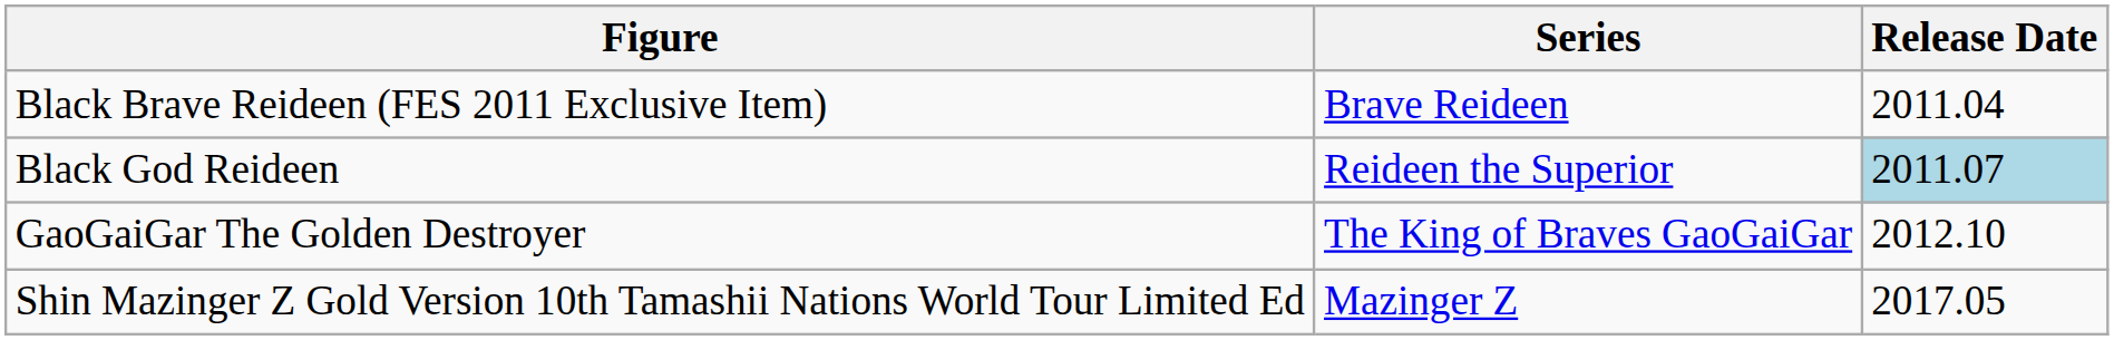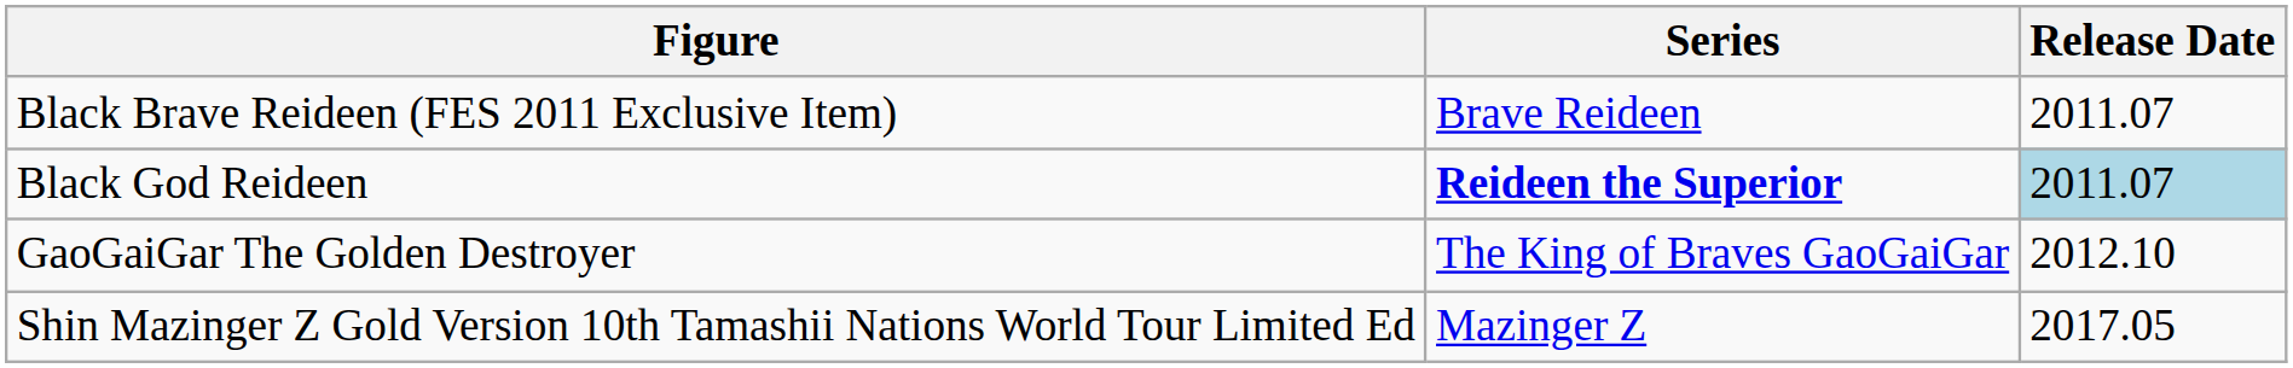Black Brave Reideen (FES 2011 Exclusive Item) | Release Date: 2011.04 -> 2011.07
Black God Reideen | Series: normal -> bold
